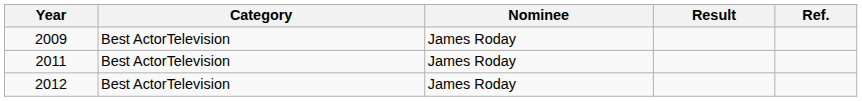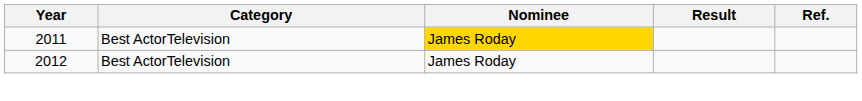- row: 2009 | Best ActorTelevision | James Roday
2011 | Nominee: no background -> gold background
